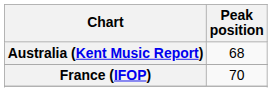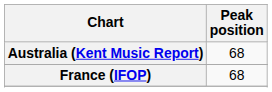France (IFOP) | Peak position: 70 -> 68
